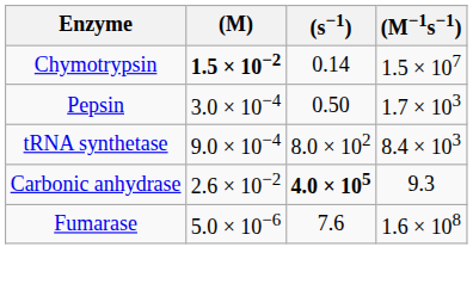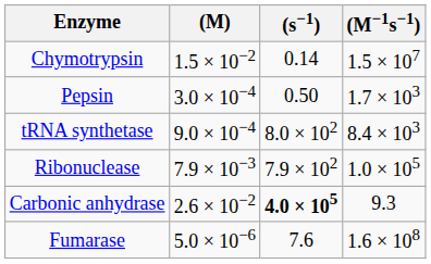Chymotrypsin | (M): bold -> normal
+ row: Ribonuclease | 7.9 × 10−3 | 7.9 × 102 | 1.0 × 105
